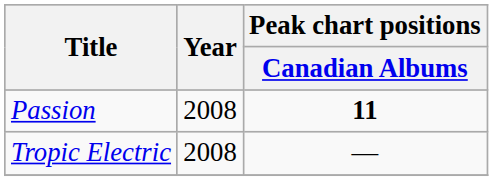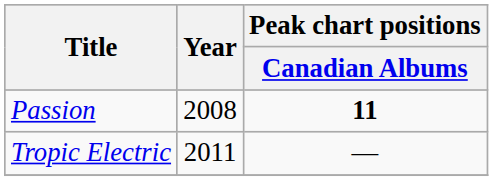Tropic Electric | Year: 2008 -> 2011
